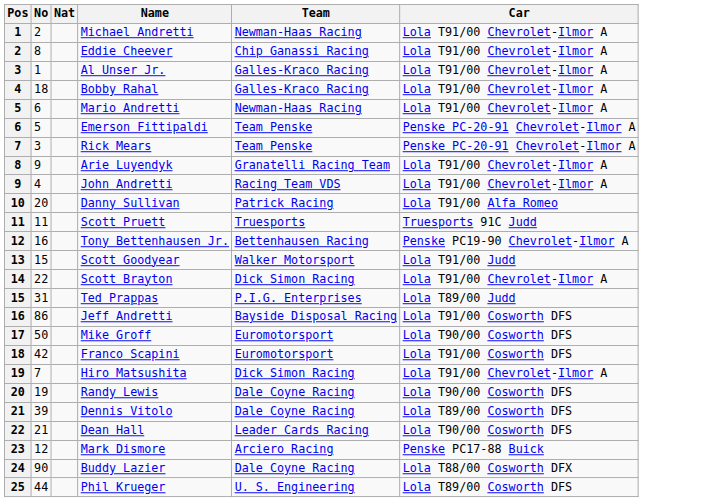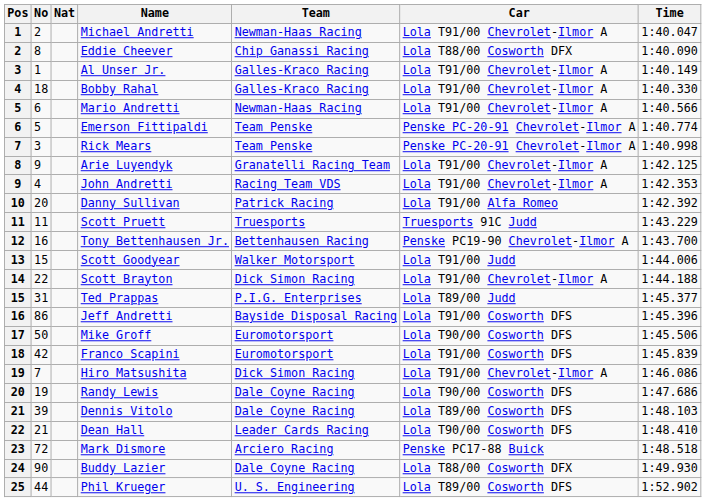+ column: Time | 1:40.047 | 1:40.090 | 1:40.149 | 1:40.330 | 1:40.566 | 1:40.774 | 1:40.998 | 1:42.125 | 1:42.353 | 1:42.392 | 1:43.229 | 1:43.700 | 1:44.006 | 1:44.188 | 1:45.377 | 1:45.396 | 1:45.506 | 1:45.839 | 1:46.086 | 1:47.686 | 1:48.103 | 1:48.410 | 1:48.518 | 1:49.930 | 1:52.902
Eddie Cheever | Car: Lola T91/00 Chevrolet-Ilmor A -> Lola T88/00 Cosworth DFX
Mark Dismore | No: 12 -> 72
